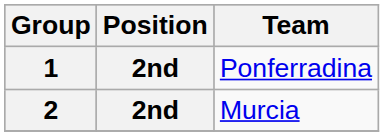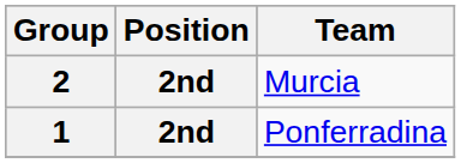rows swapped: 1 <-> 2
